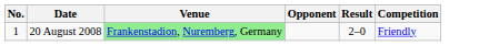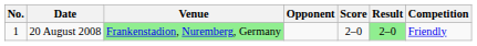+ column: Score | 2–0
20 August 2008 | Result: no background -> lightgreen background
